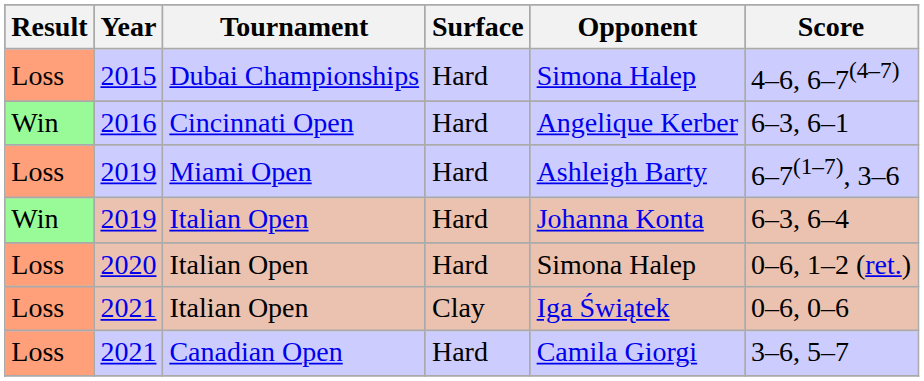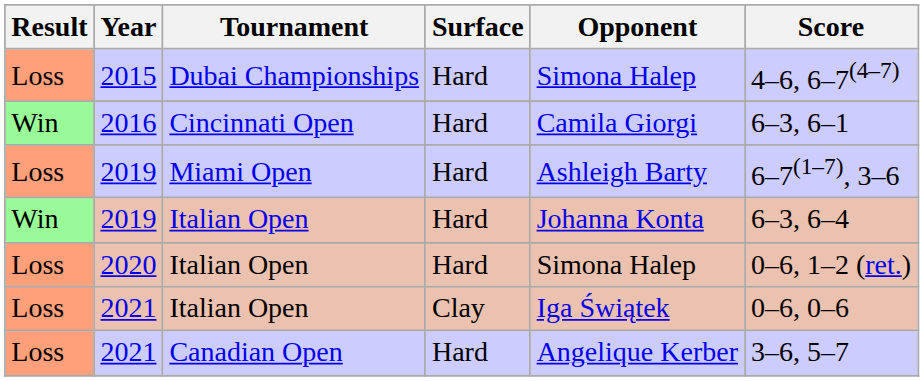2016 | Opponent: Angelique Kerber -> Camila Giorgi
2021 / Canadian Open | Opponent: Camila Giorgi -> Angelique Kerber
